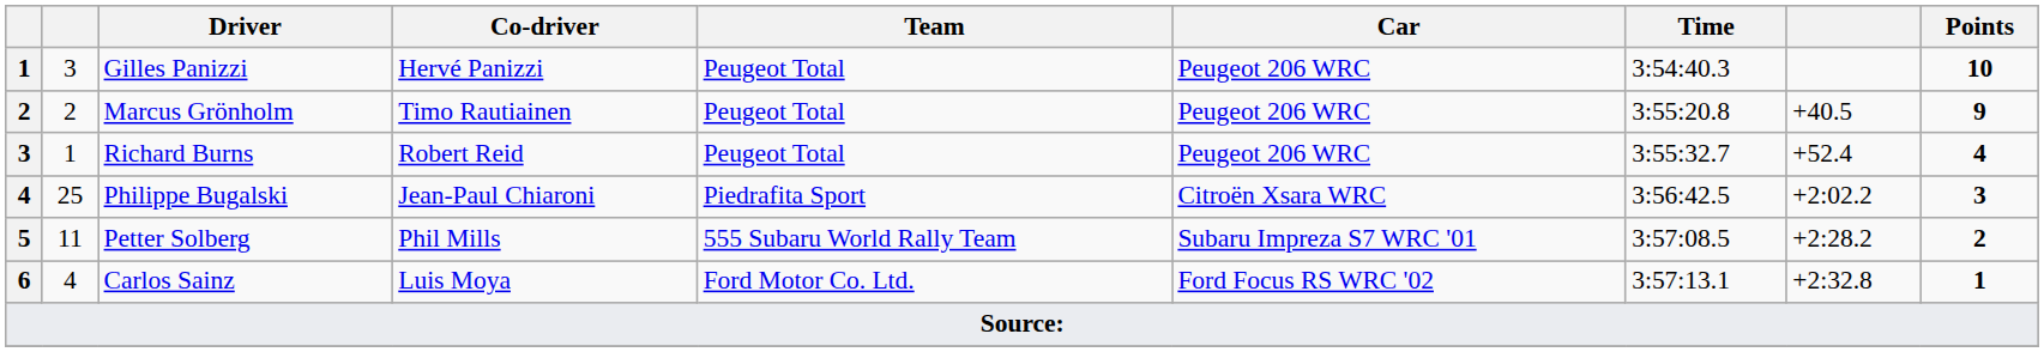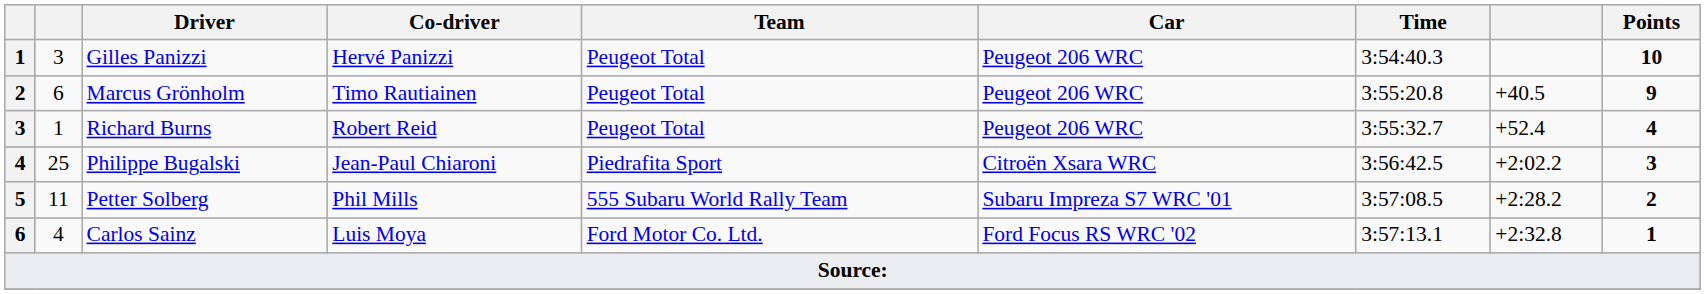Marcus Grönholm | column 2: 2 -> 6
